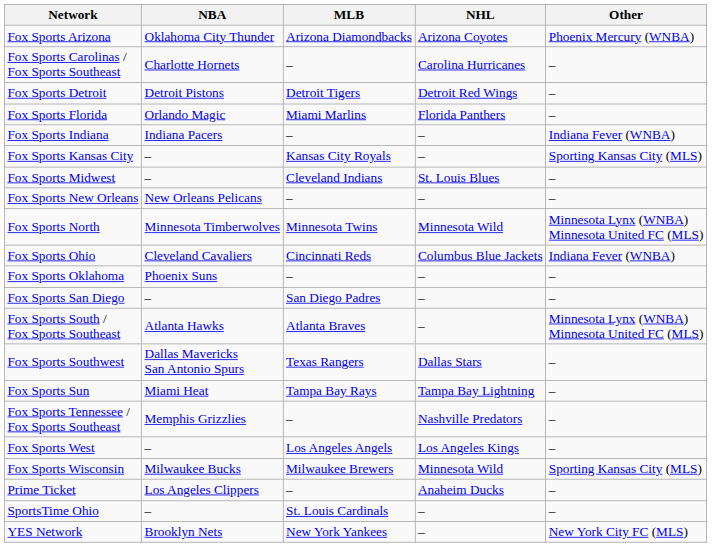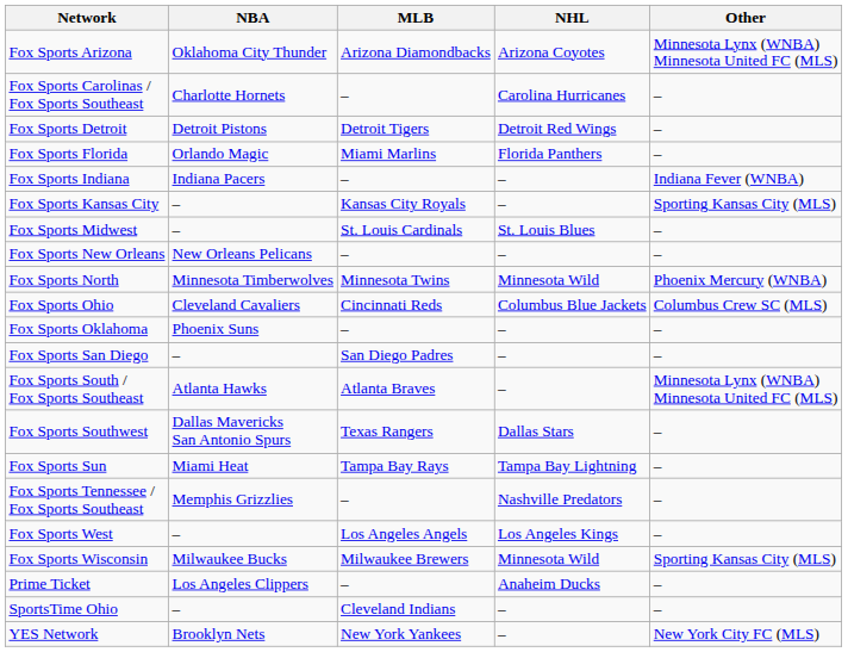Fox Sports Arizona | Other: Phoenix Mercury (WNBA) -> Minnesota Lynx (WNBA) Minnesota United FC (MLS)
Fox Sports Midwest | MLB: Cleveland Indians -> St. Louis Cardinals
Fox Sports North | Other: Minnesota Lynx (WNBA) Minnesota United FC (MLS) -> Phoenix Mercury (WNBA)
Fox Sports Ohio | Other: Indiana Fever (WNBA) -> Columbus Crew SC (MLS)
SportsTime Ohio | MLB: St. Louis Cardinals -> Cleveland Indians
